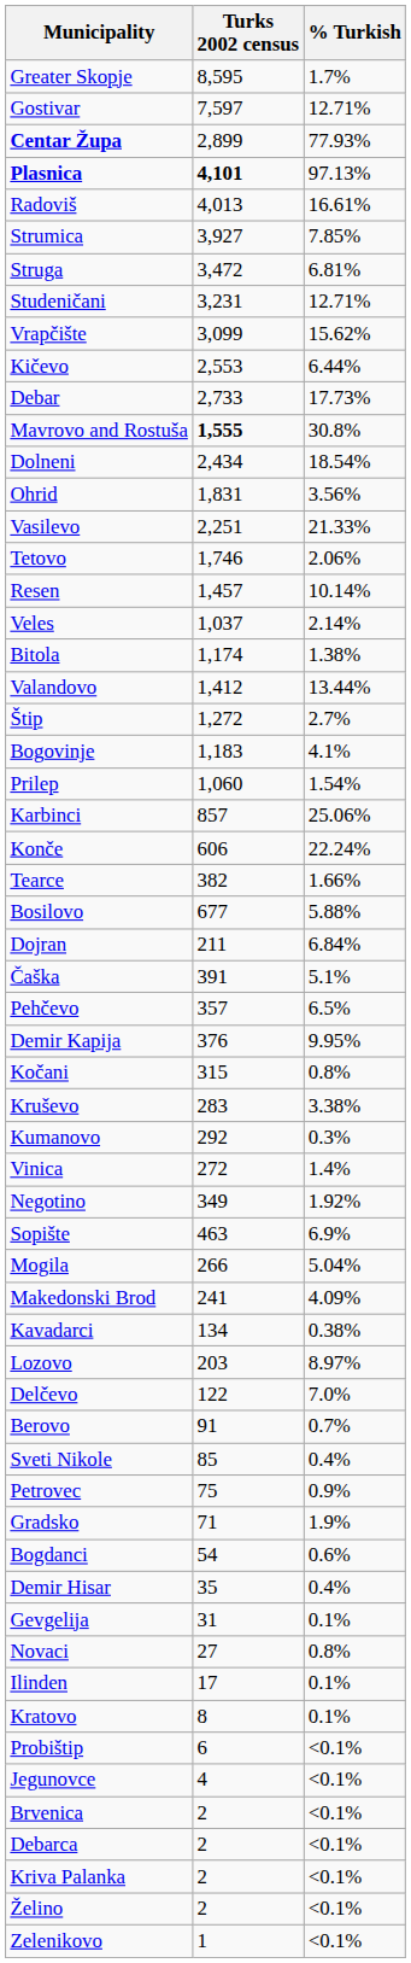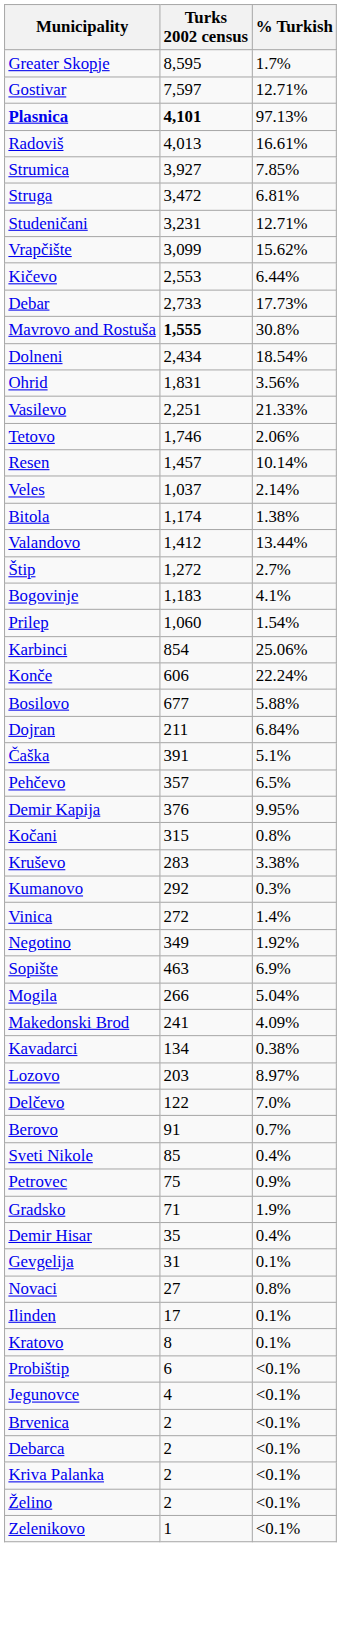- row: Centar Župa | 2,899 | 77.93%
Karbinci | Turks 2002 census: 857 -> 854
- row: Tearce | 382 | 1.66%
- row: Bogdanci | 54 | 0.6%
